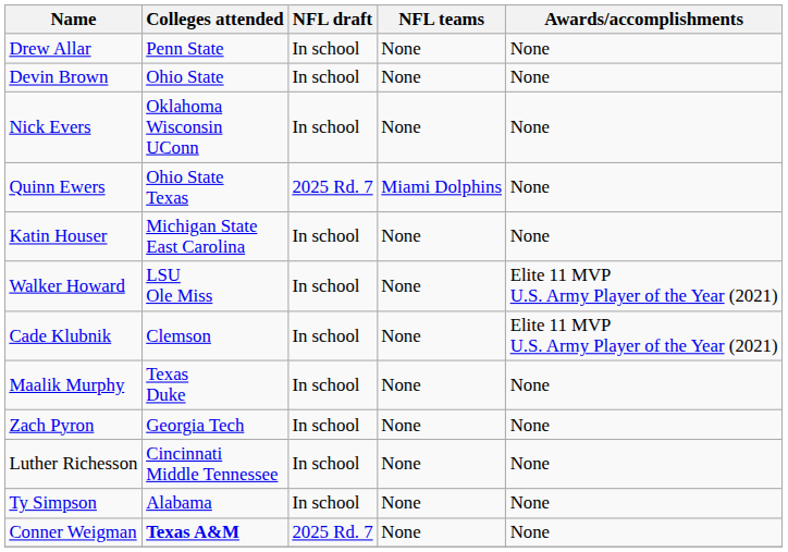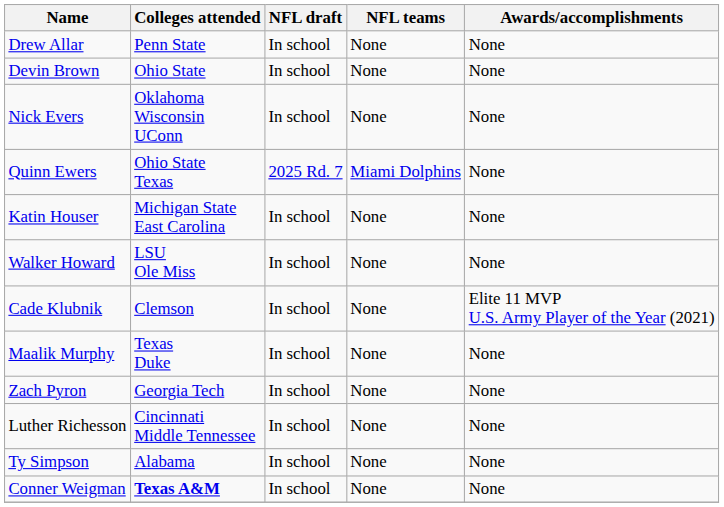Walker Howard | Awards/accomplishments: Elite 11 MVP U.S. Army Player of the Year (2021) -> None
Conner Weigman | NFL draft: 2025 Rd. 7 -> In school
